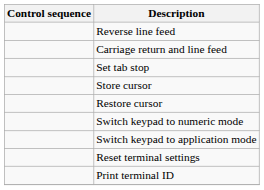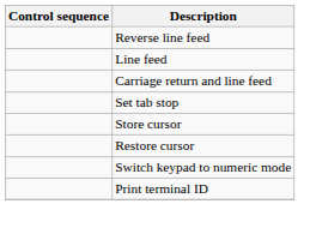+ row: Line feed
- row: Switch keypad to application mode
- row: Reset terminal settings
